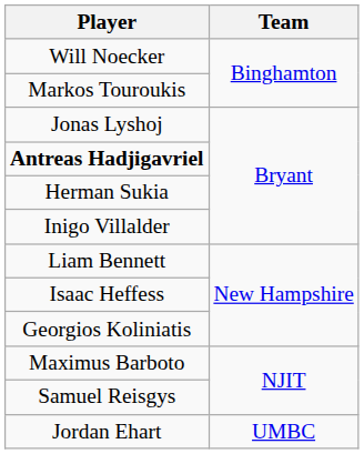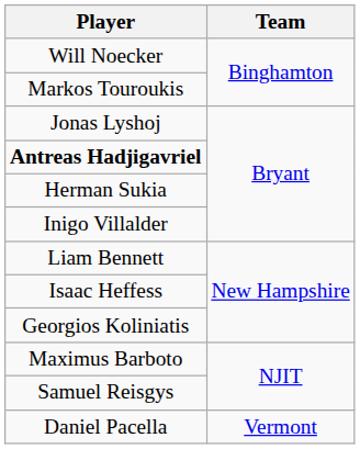- row: Jordan Ehart | UMBC
+ row: Daniel Pacella | Vermont
